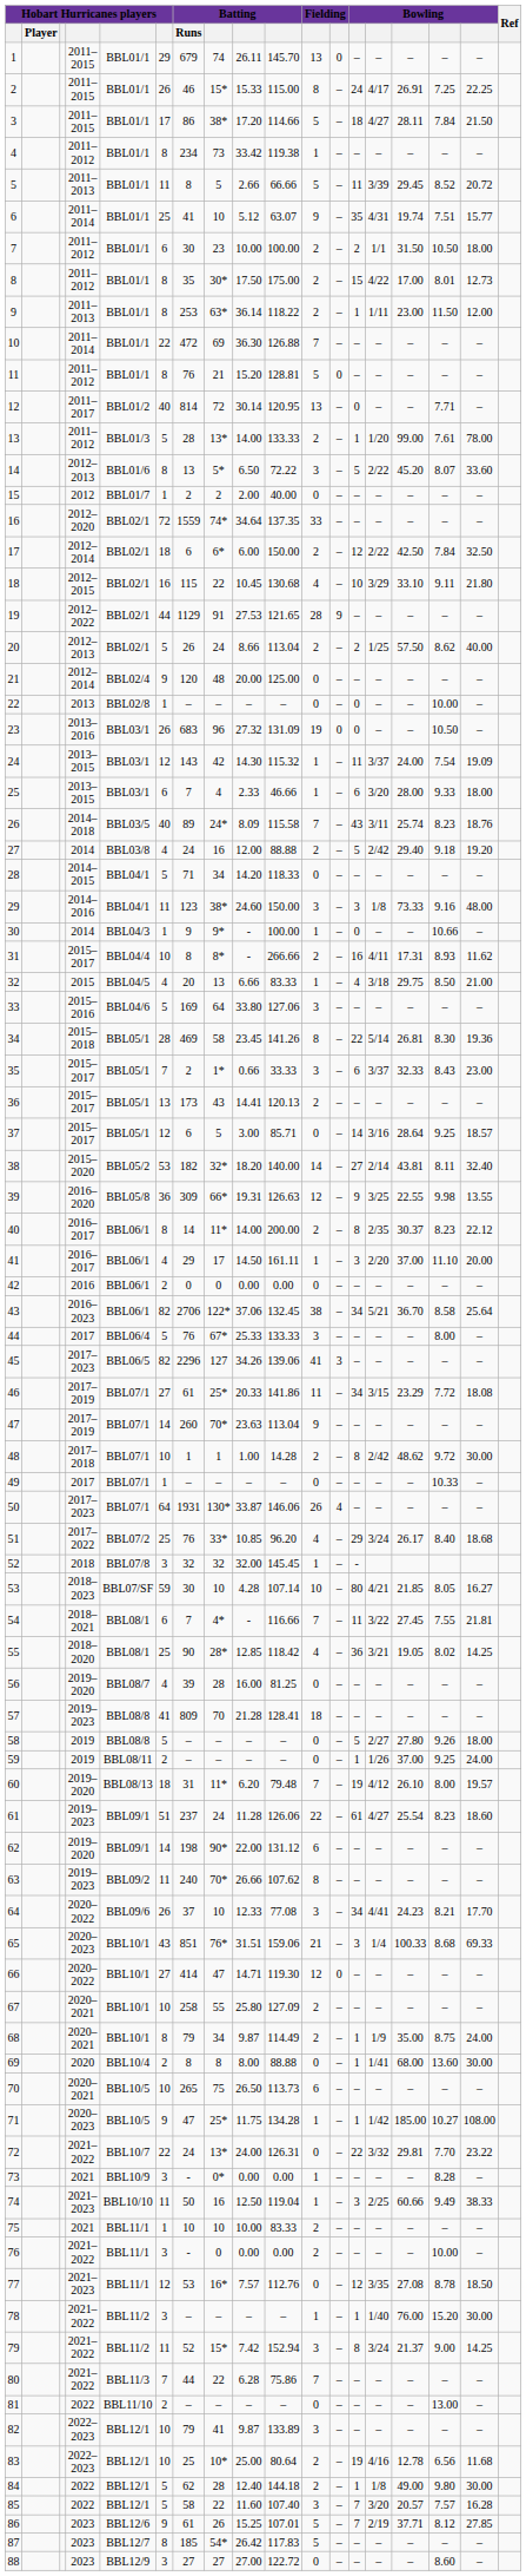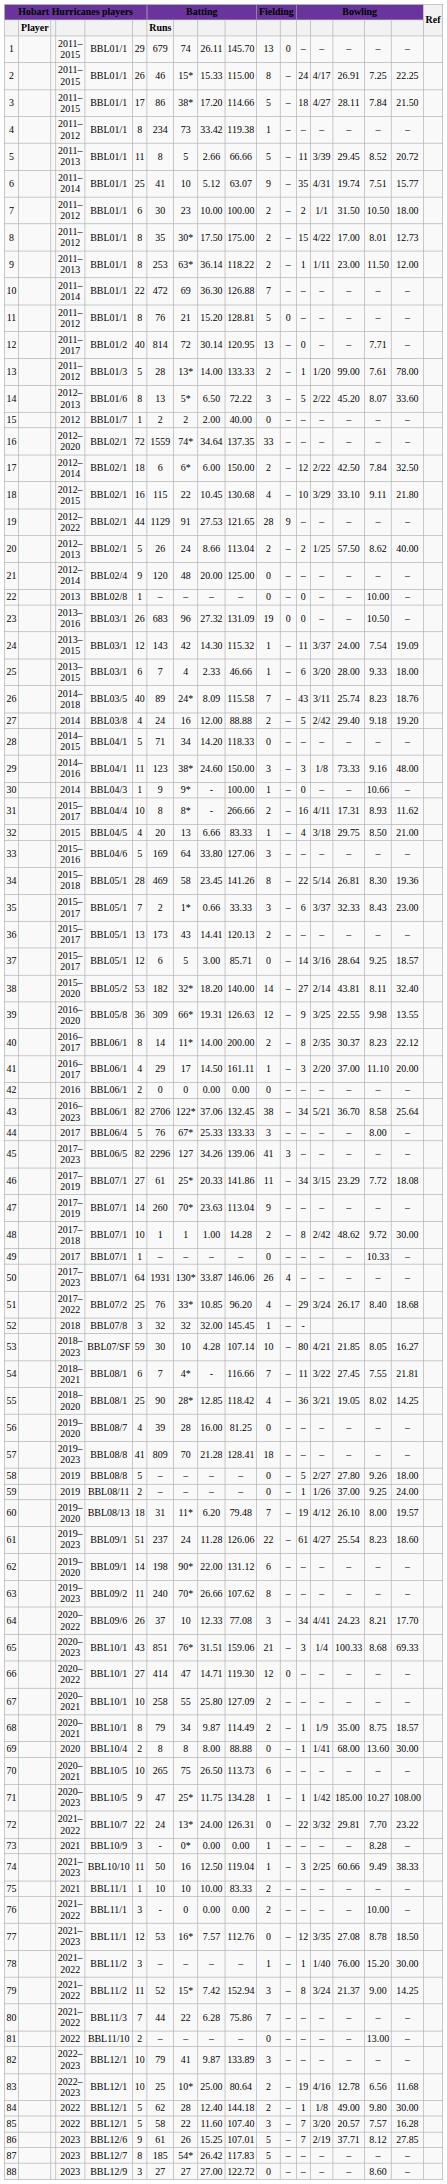68 | column 17: 24.00 -> 18.57
